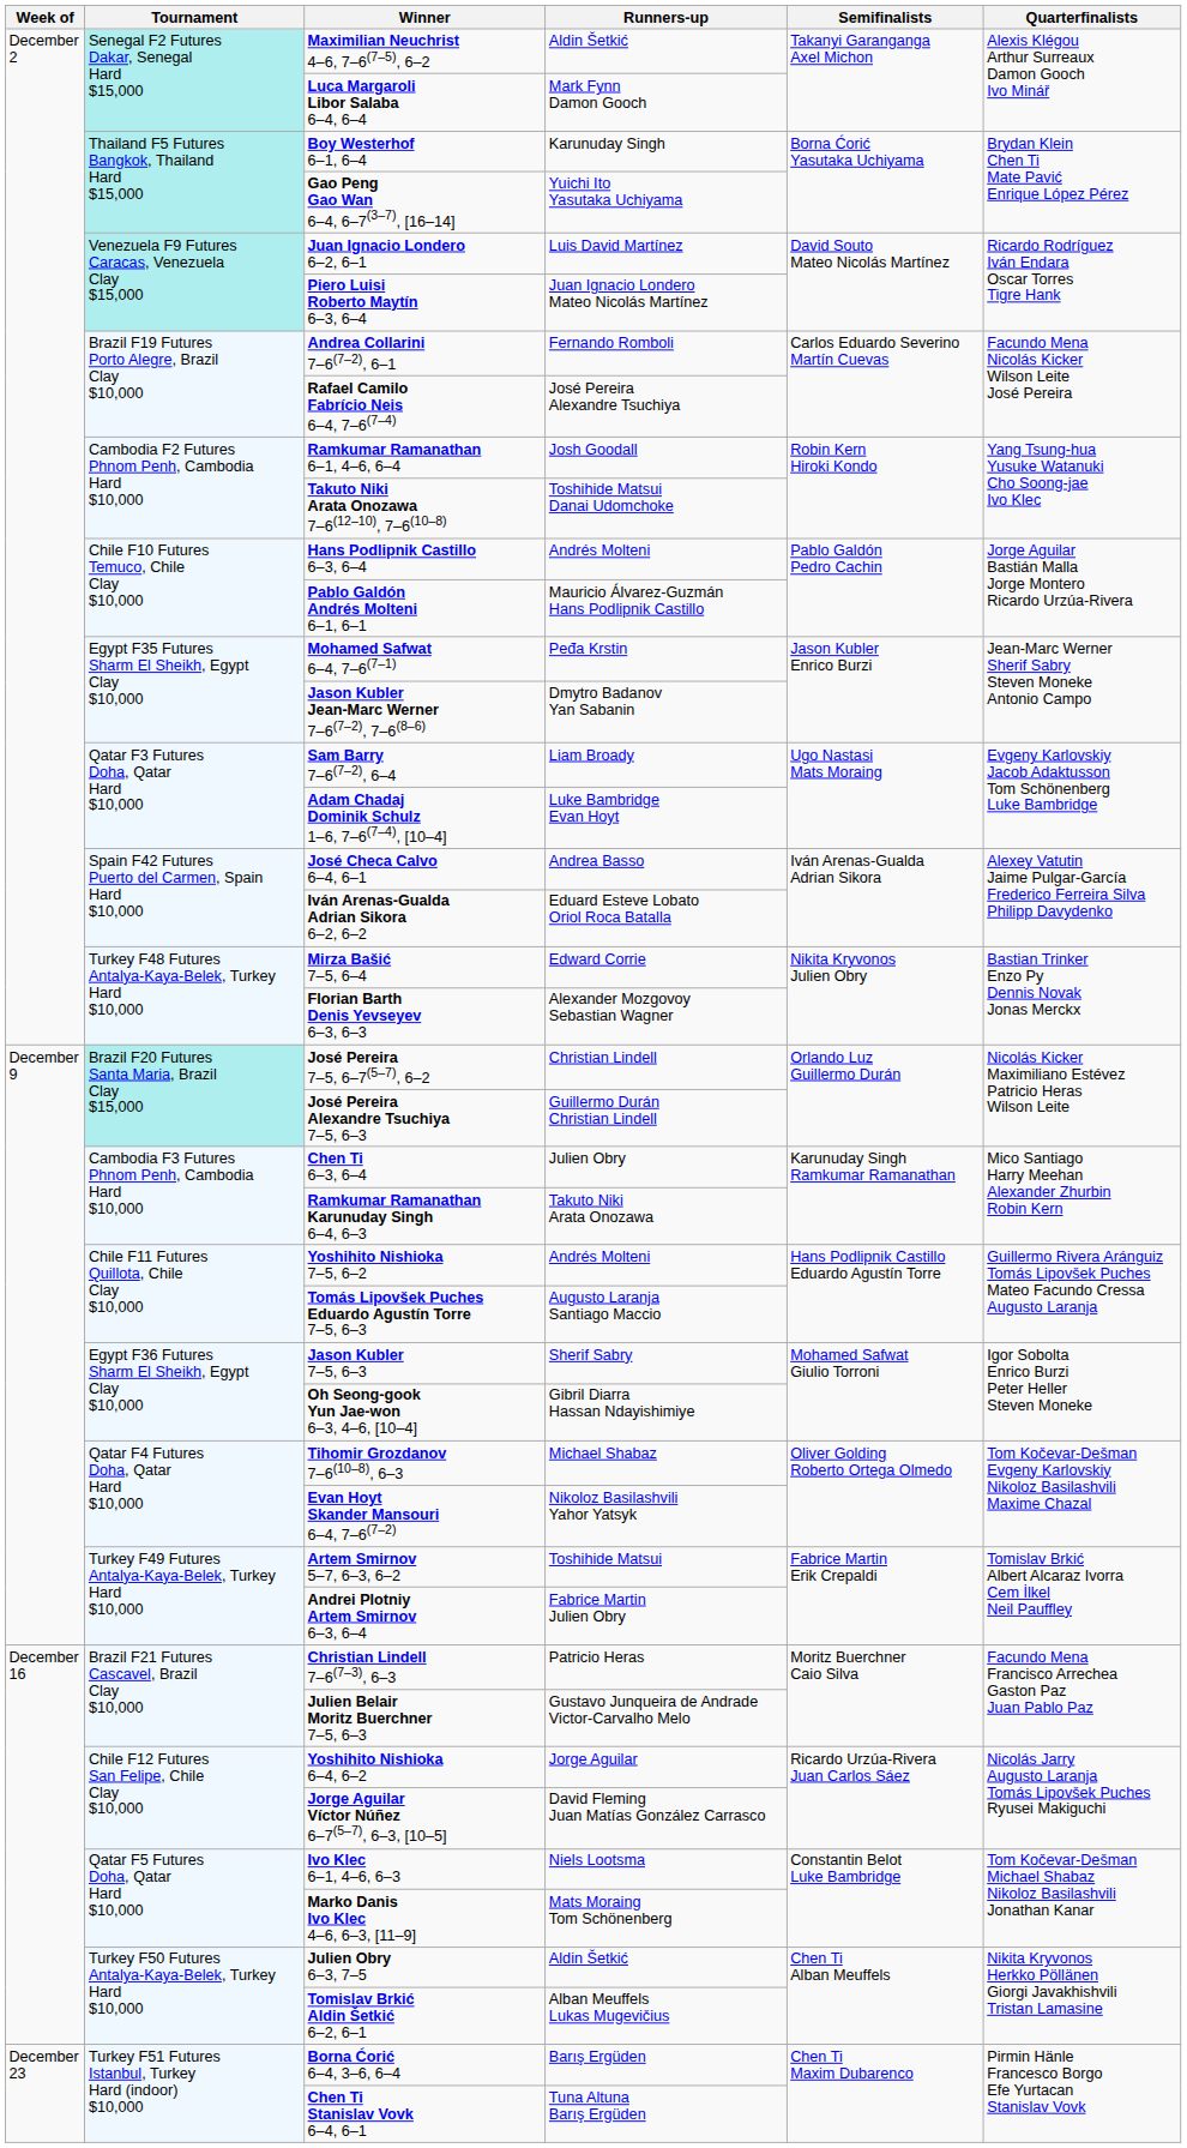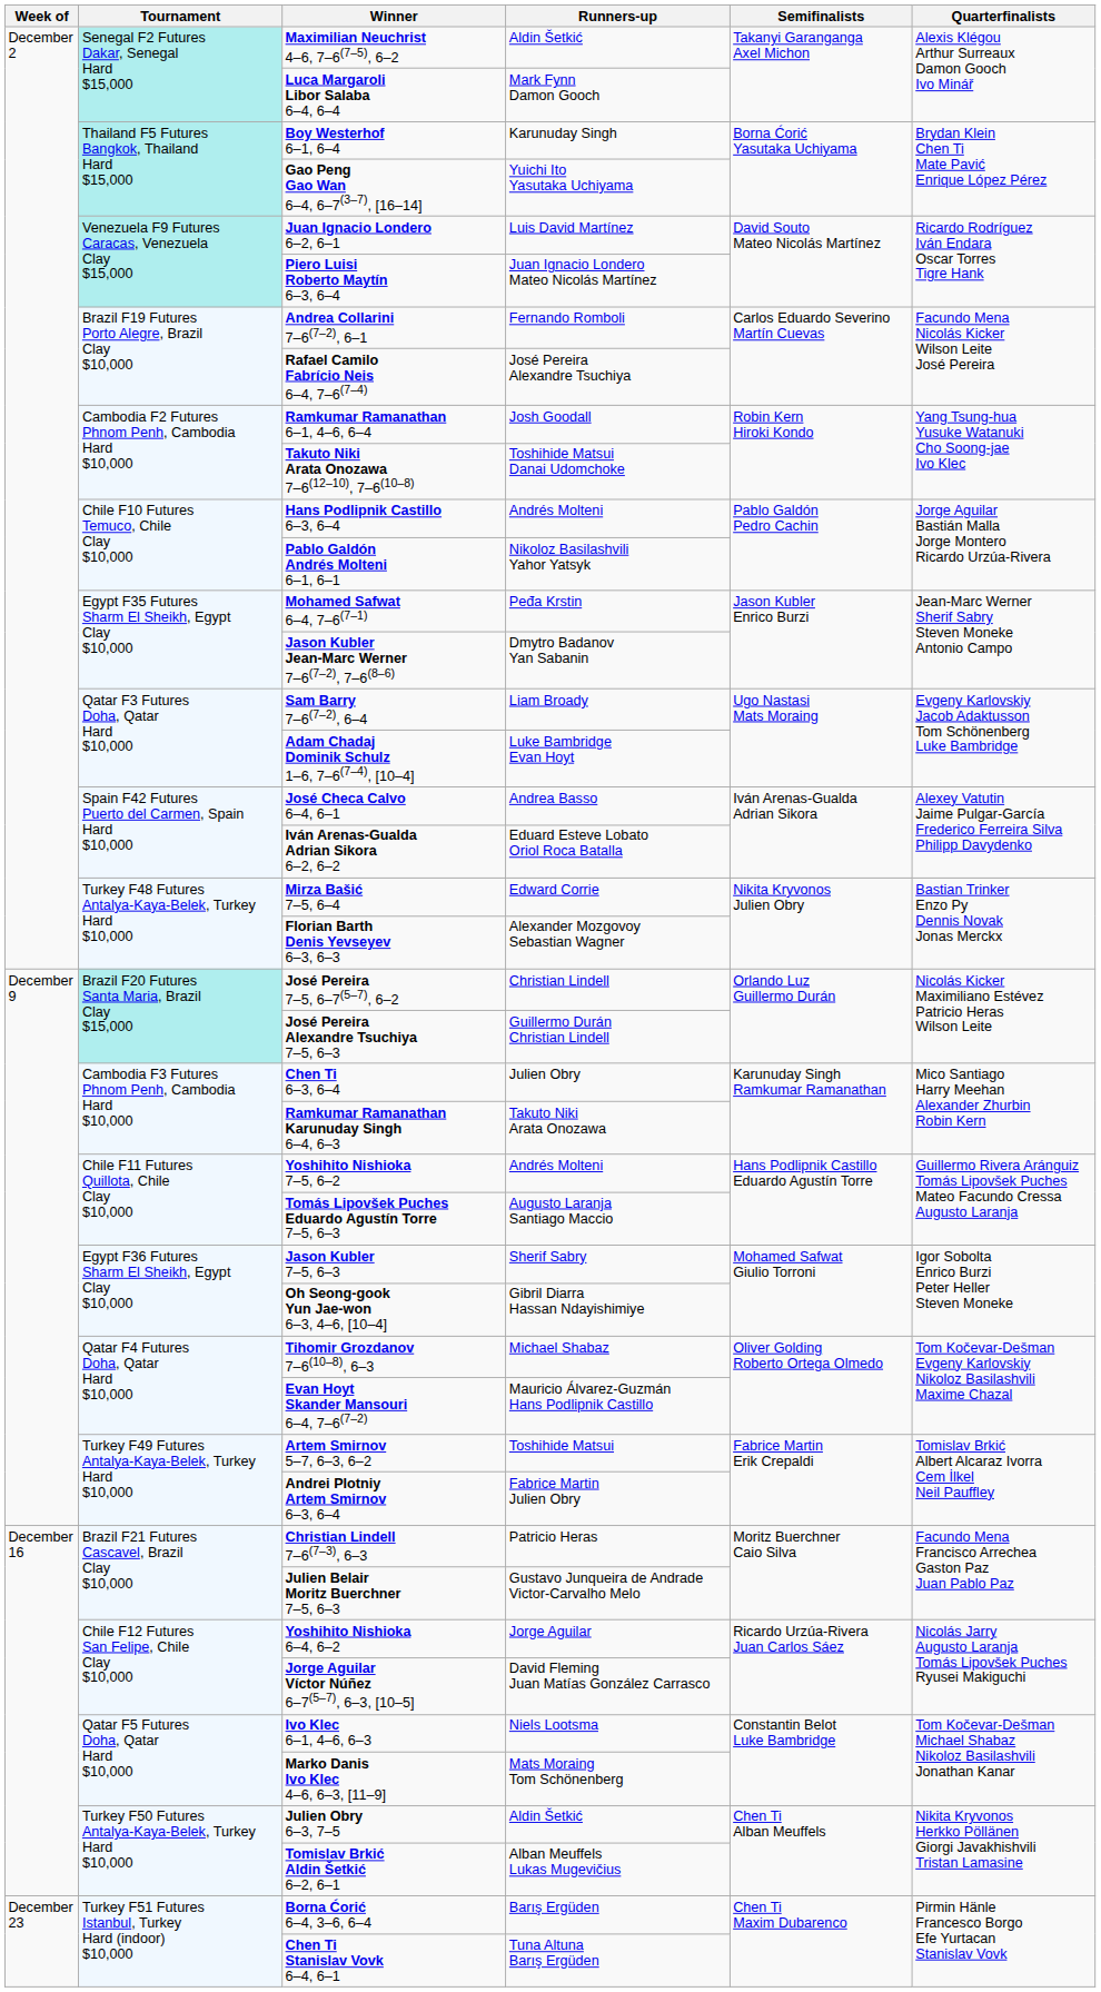Pablo Galdón Andrés Molteni 6–1, 6–1 | Runners-up: Mauricio Álvarez-Guzmán Hans Podlipnik Castillo -> Nikoloz Basilashvili Yahor Yatsyk
Evan Hoyt Skander Mansouri 6–4, 7–6(7–2) | Runners-up: Nikoloz Basilashvili Yahor Yatsyk -> Mauricio Álvarez-Guzmán Hans Podlipnik Castillo
